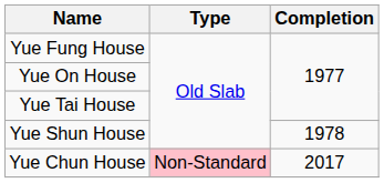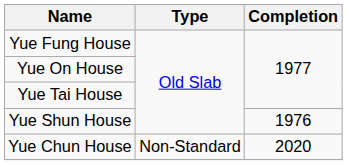Yue Shun House | Completion: 1978 -> 1976
Yue Chun House | Type: pink background -> no background
Yue Chun House | Completion: 2017 -> 2020
